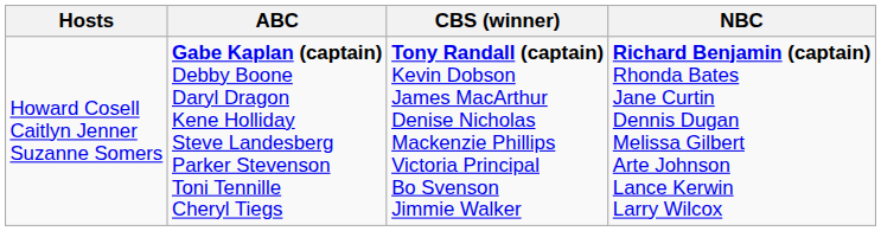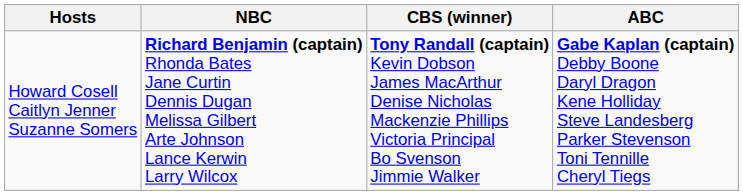columns swapped: ABC <-> NBC
